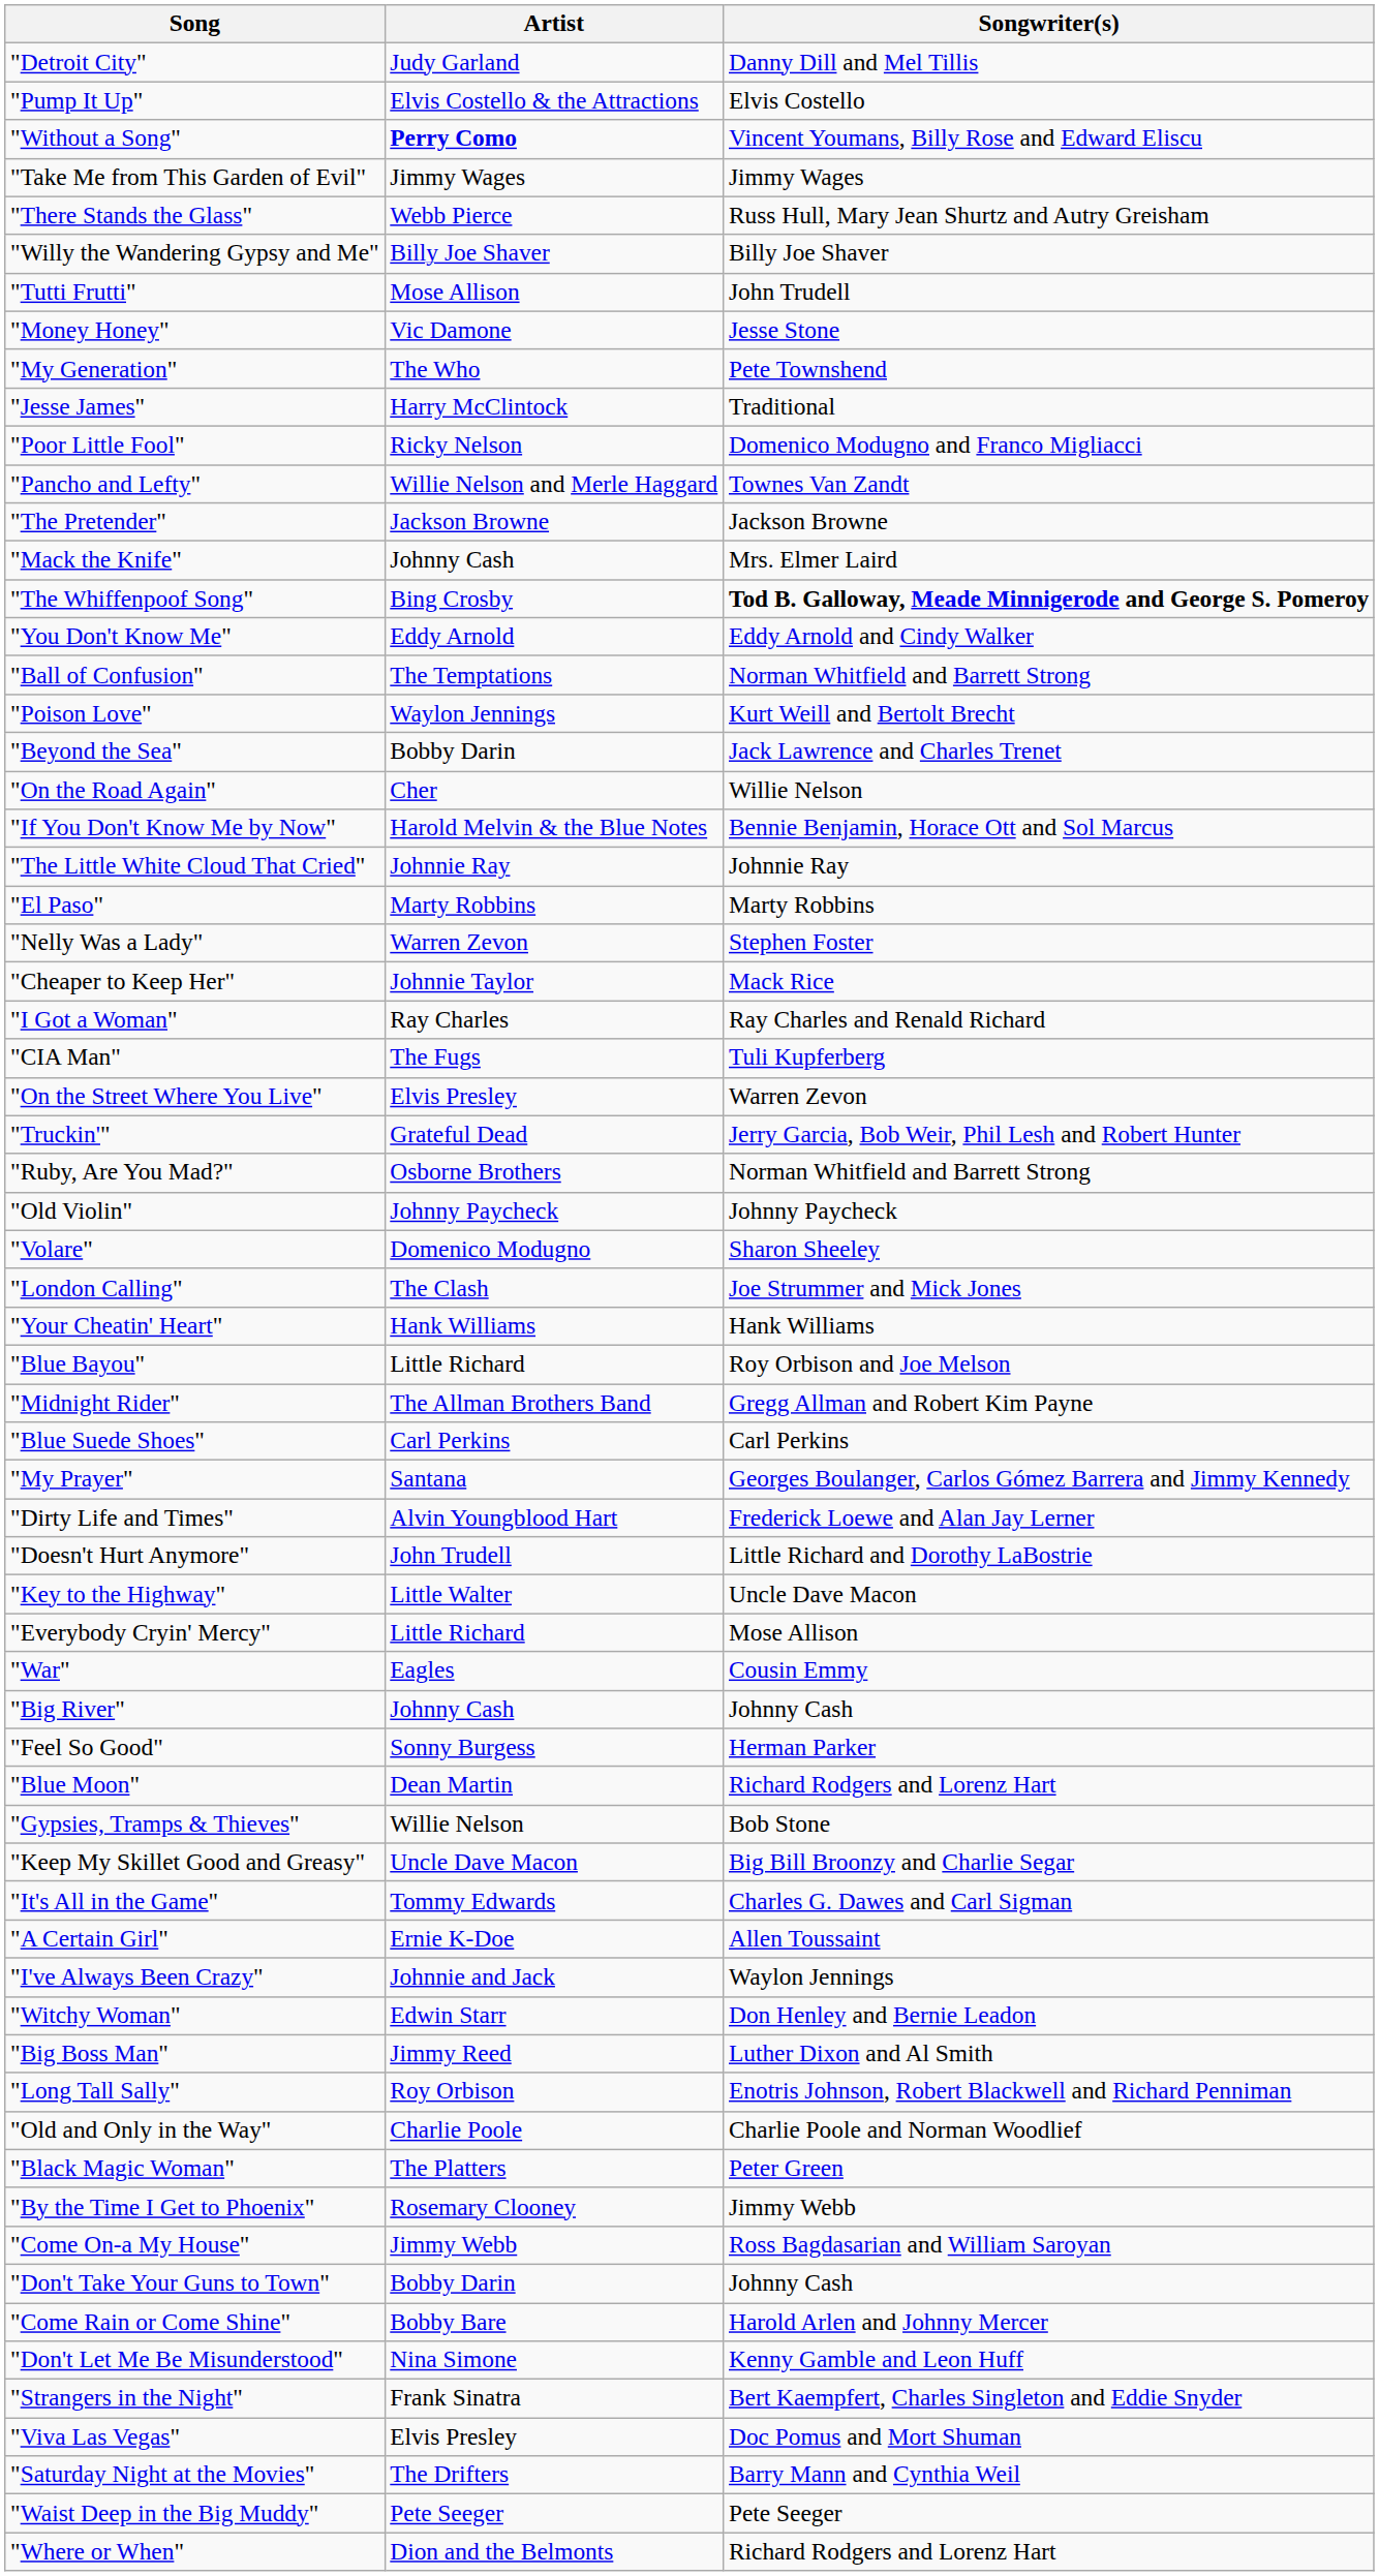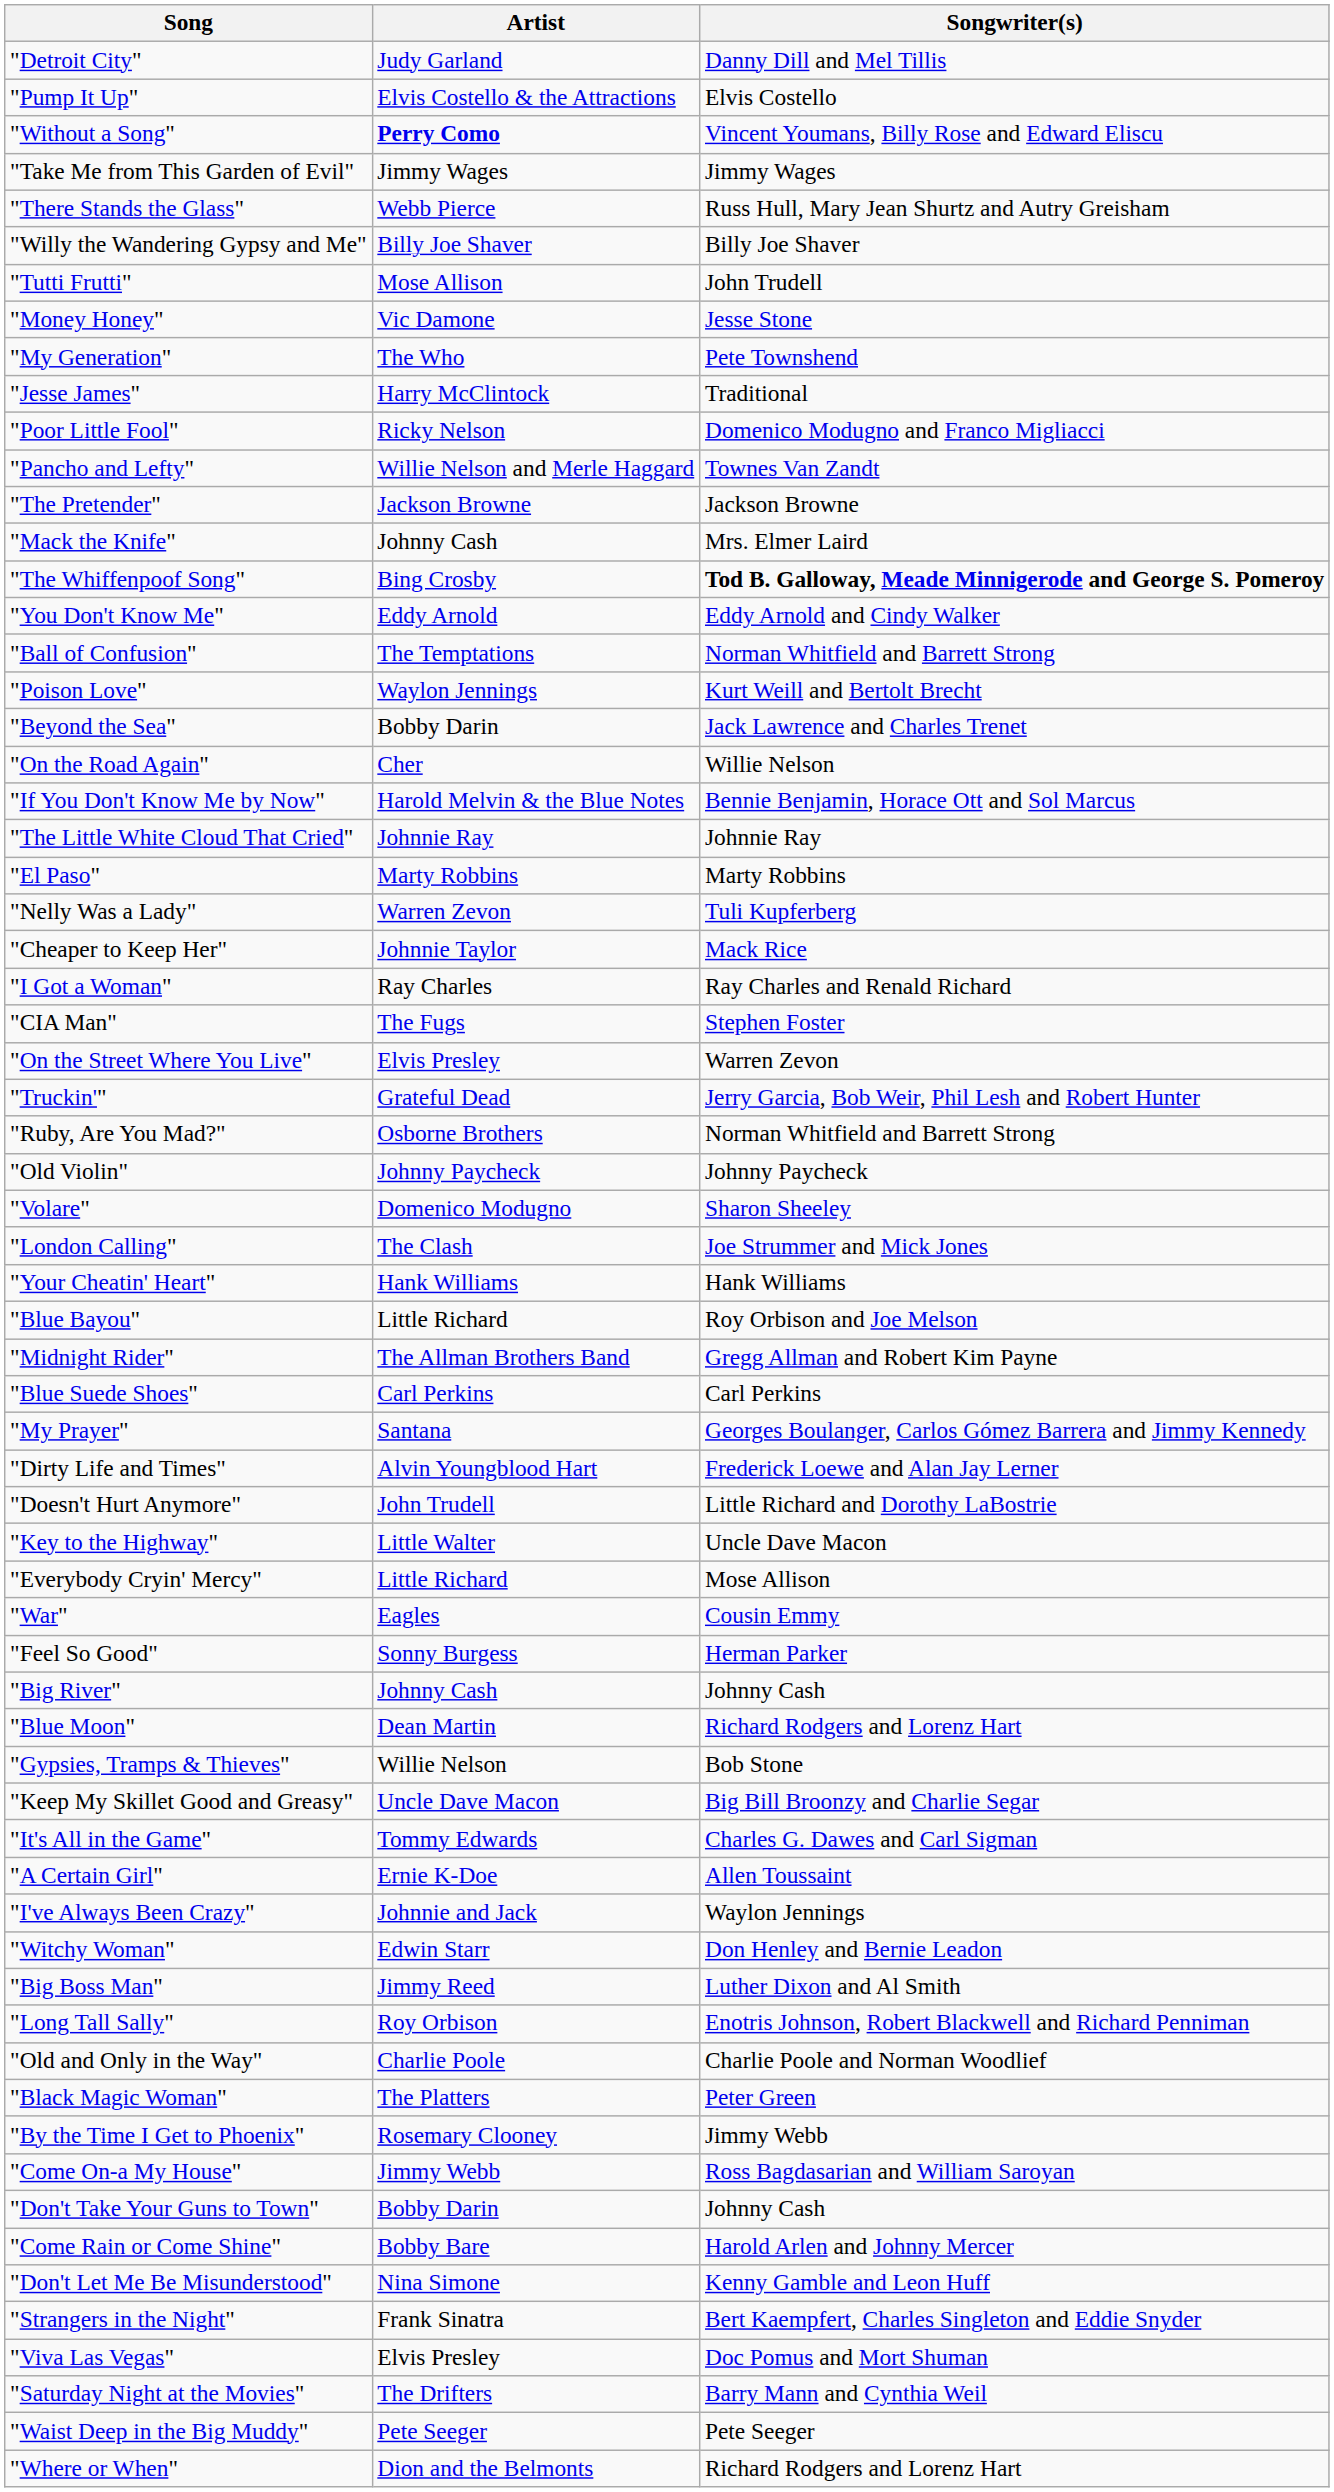"Nelly Was a Lady" | Songwriter(s): Stephen Foster -> Tuli Kupferberg
"CIA Man" | Songwriter(s): Tuli Kupferberg -> Stephen Foster
rows swapped: "Big River" <-> "Feel So Good"
